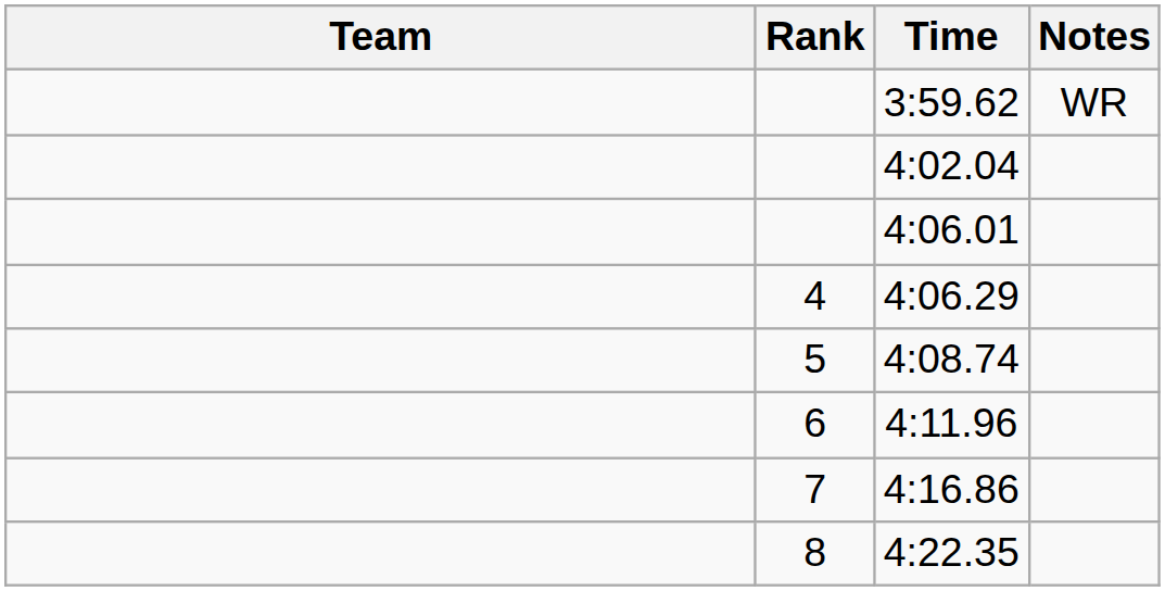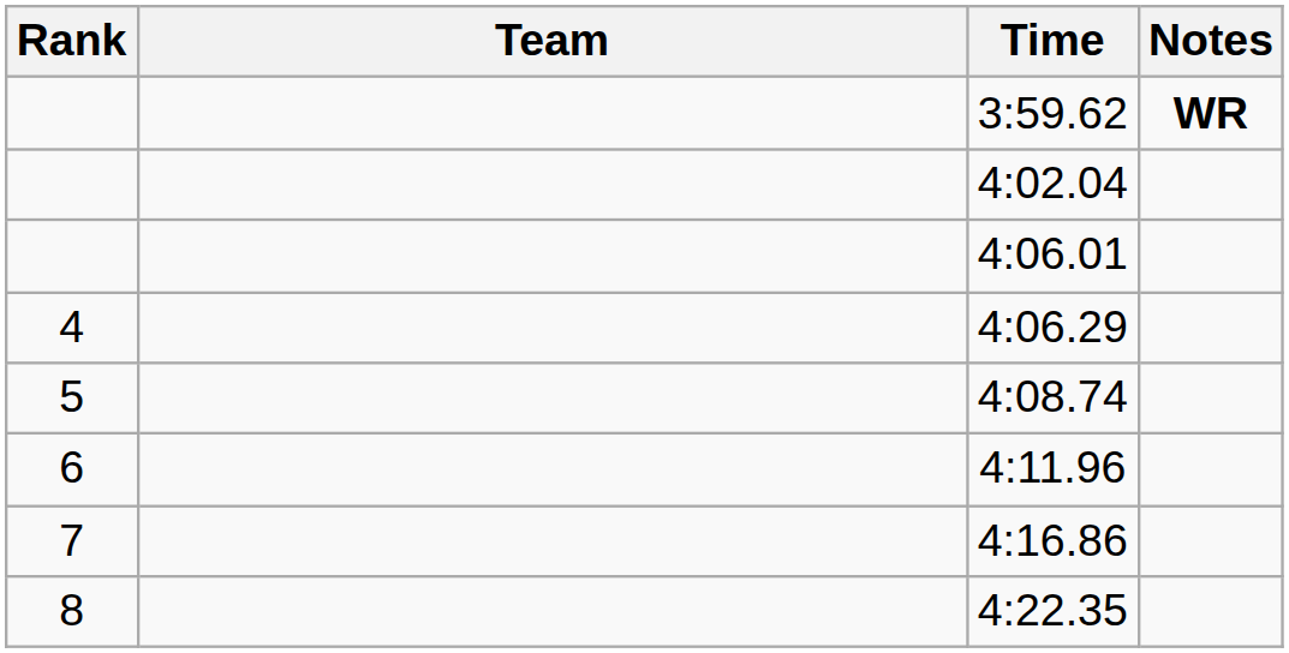columns swapped: Rank <-> Team
3:59.62 | Notes: normal -> bold
